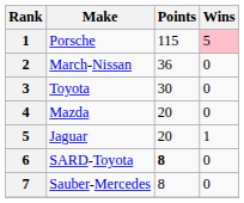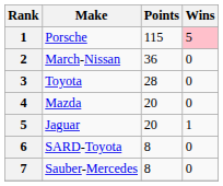Toyota | Points: 30 -> 28
SARD-Toyota | Points: bold -> normal
